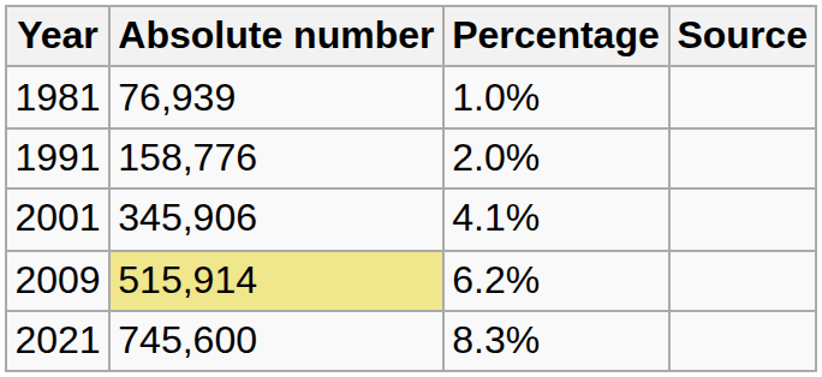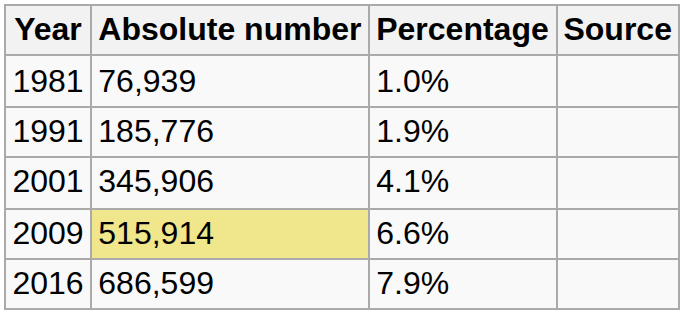1991 | Absolute number: 158,776 -> 185,776
1991 | Percentage: 2.0% -> 1.9%
2009 | Percentage: 6.2% -> 6.6%
+ row: 2016 | 686,599 | 7.9%
- row: 2021 | 745,600 | 8.3%
